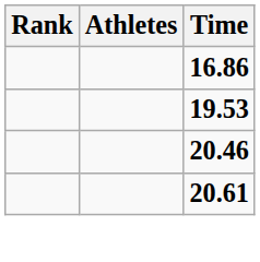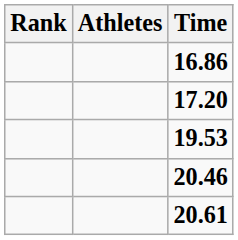+ row: 17.20
